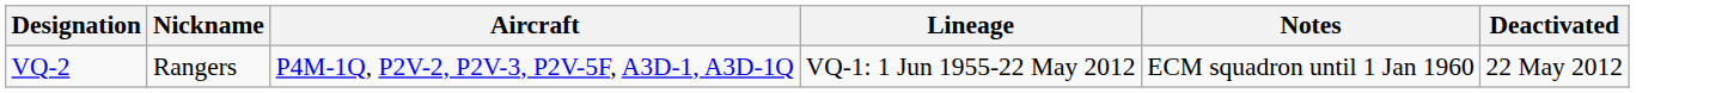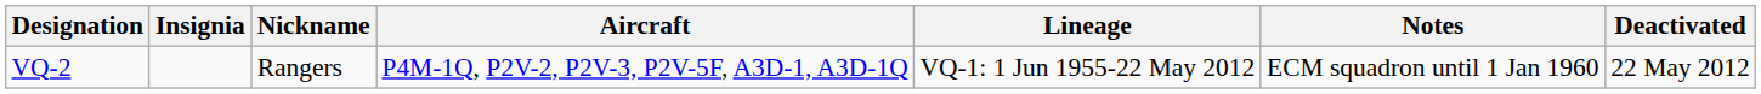+ column: Insignia
